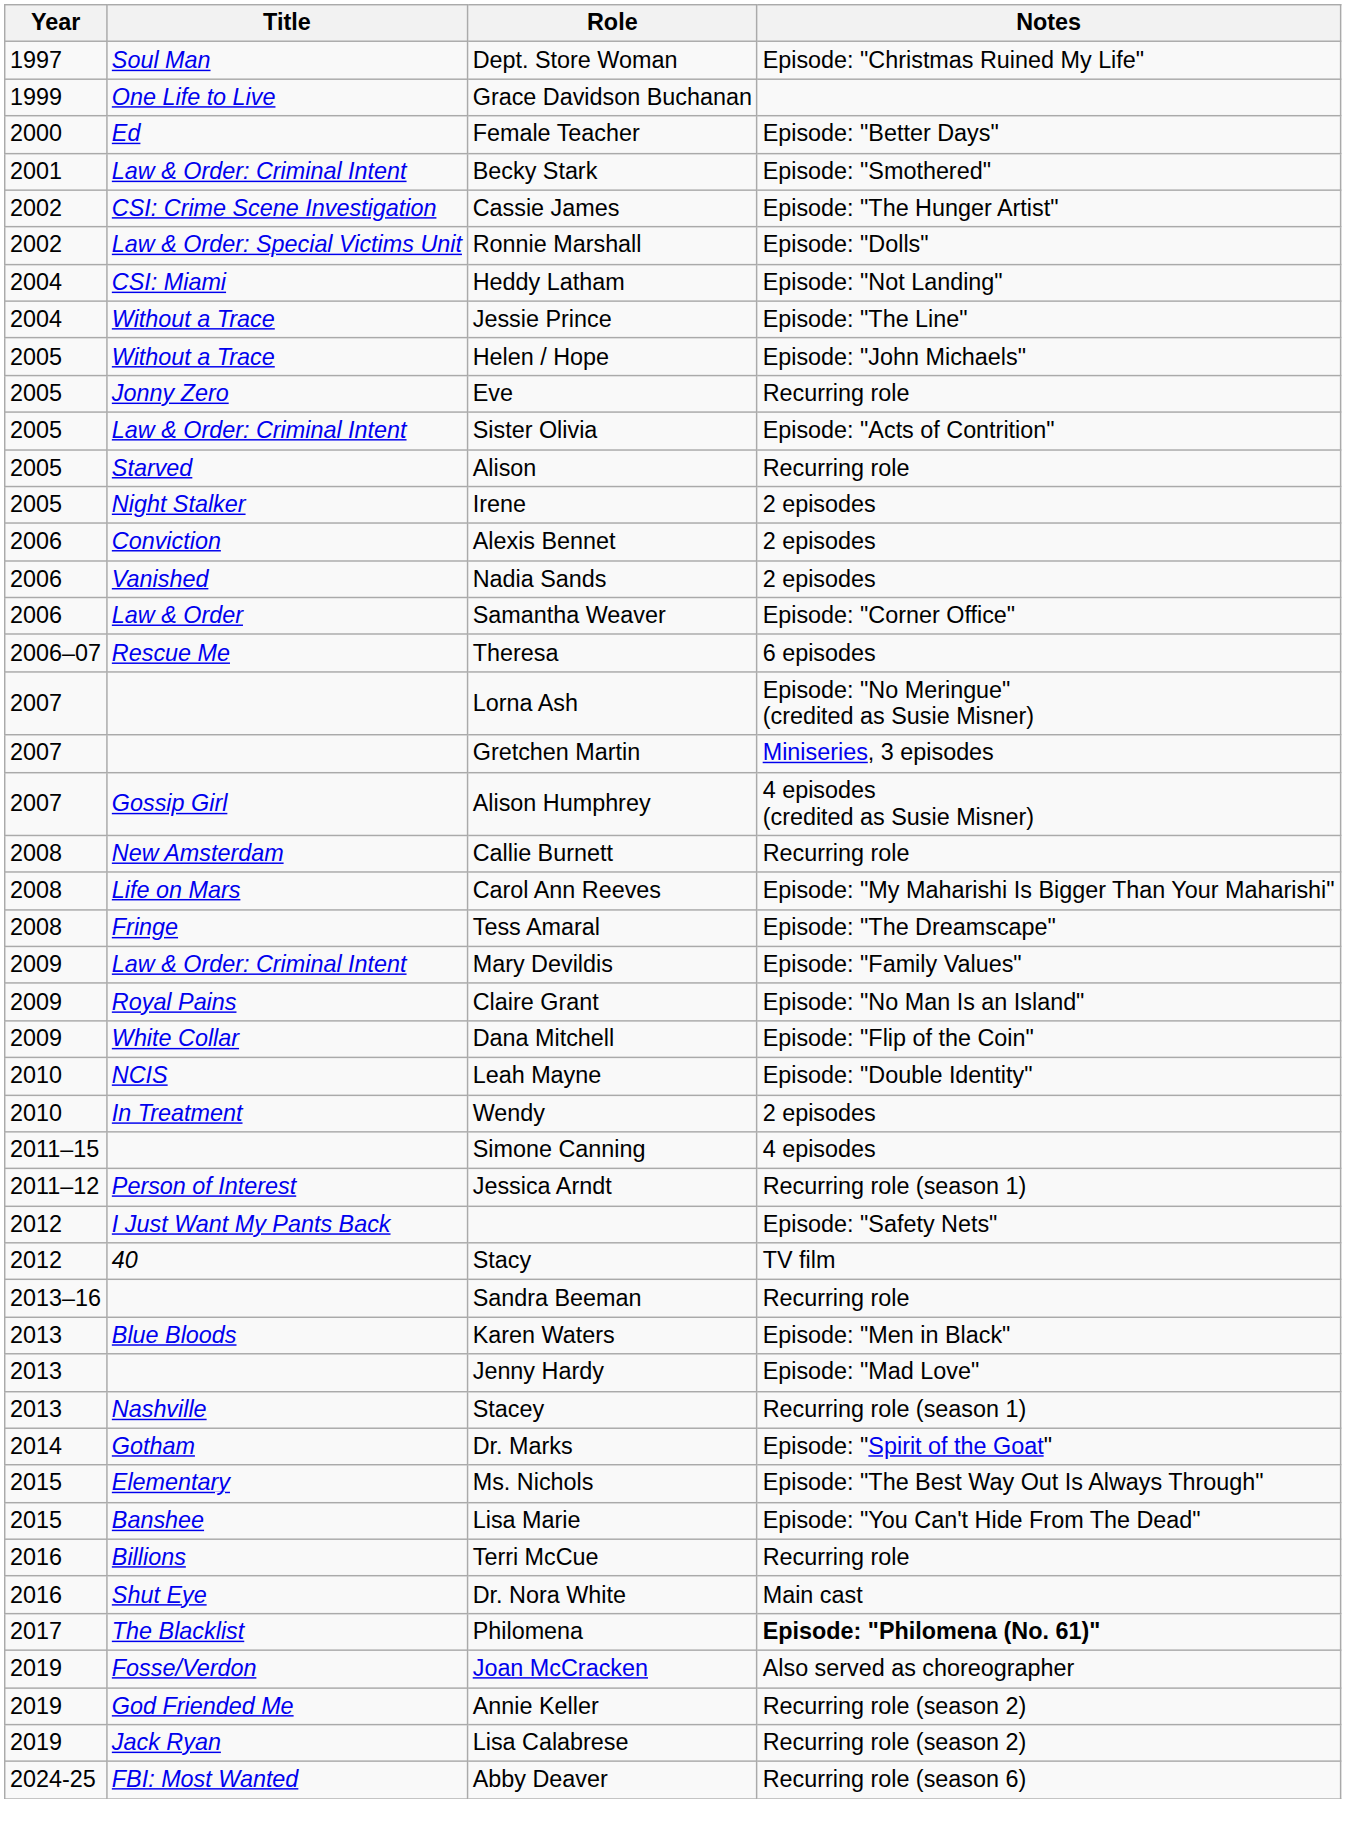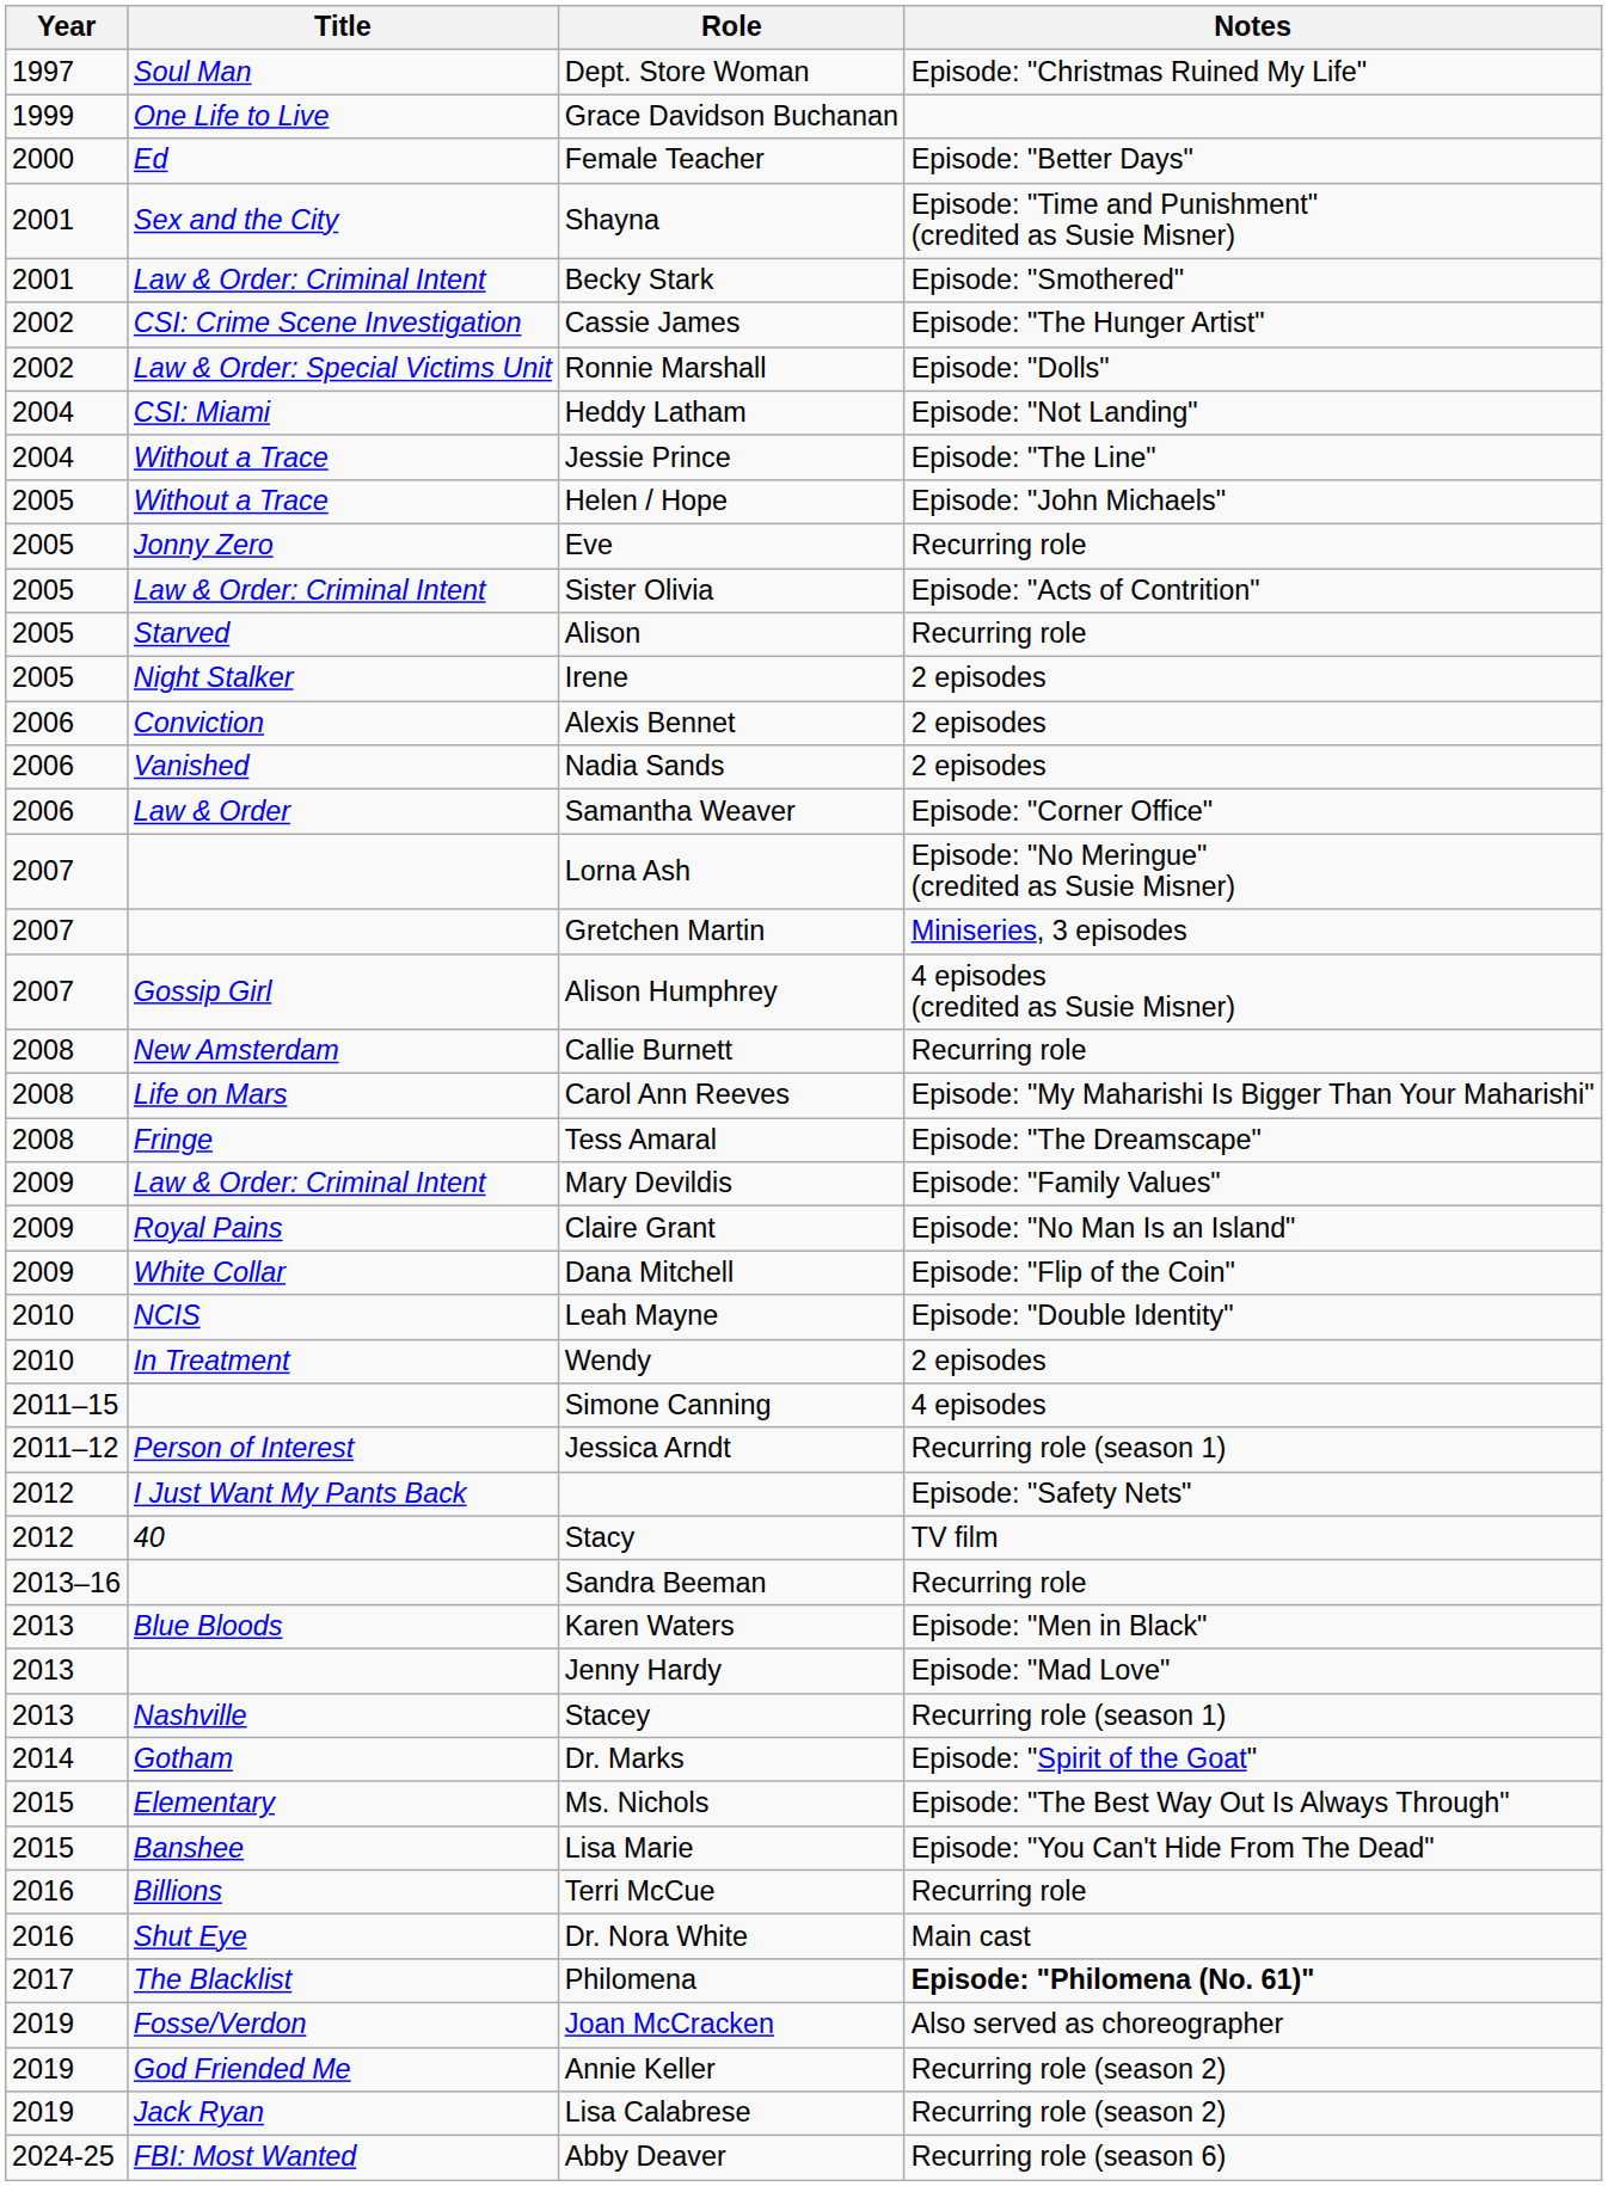+ row: 2001 | Sex and the City | Shayna | Episode: "Time and Punishment" (credited as Susie Misner)
- row: 2006–07 | Rescue Me | Theresa | 6 episodes
